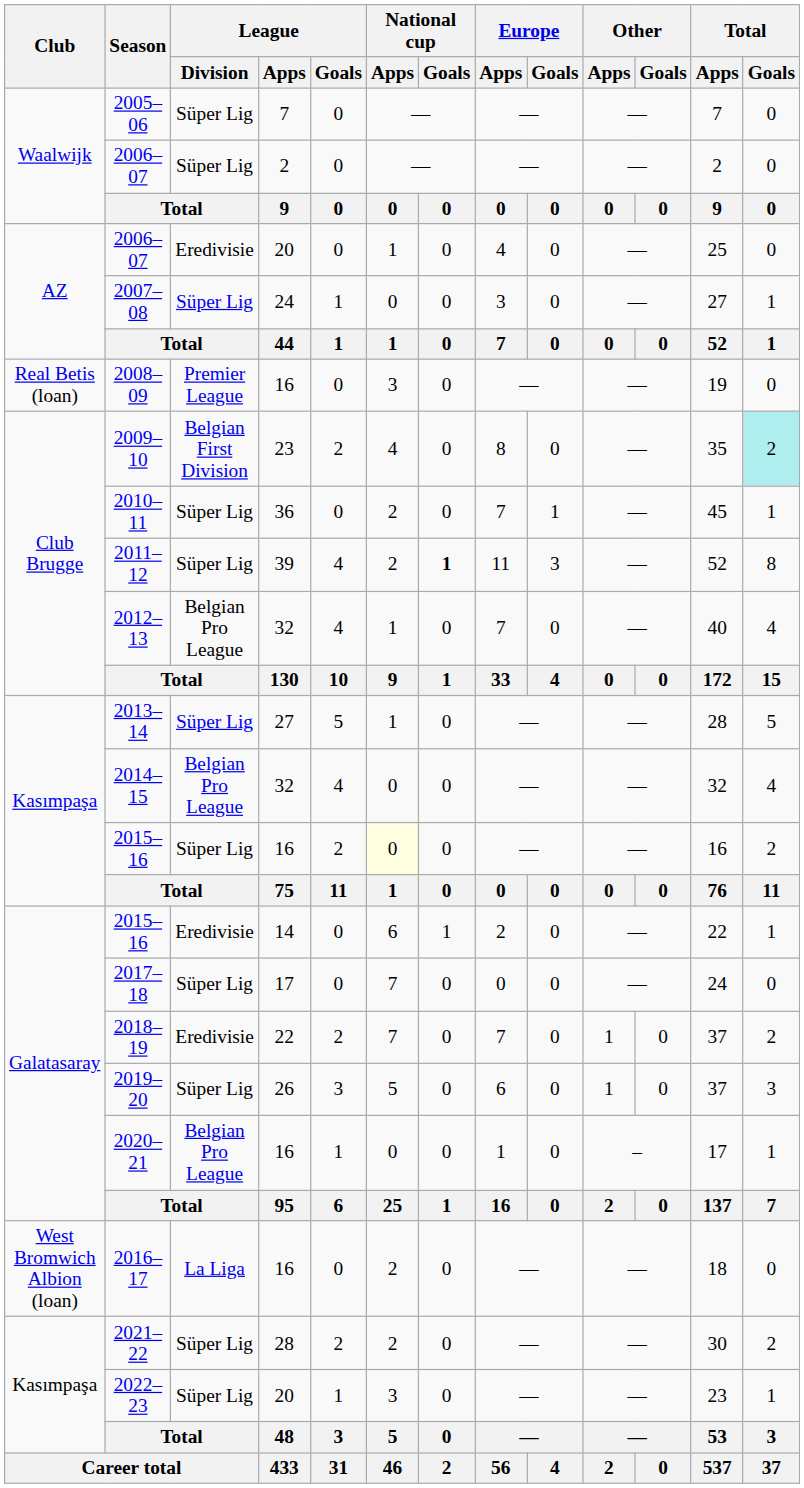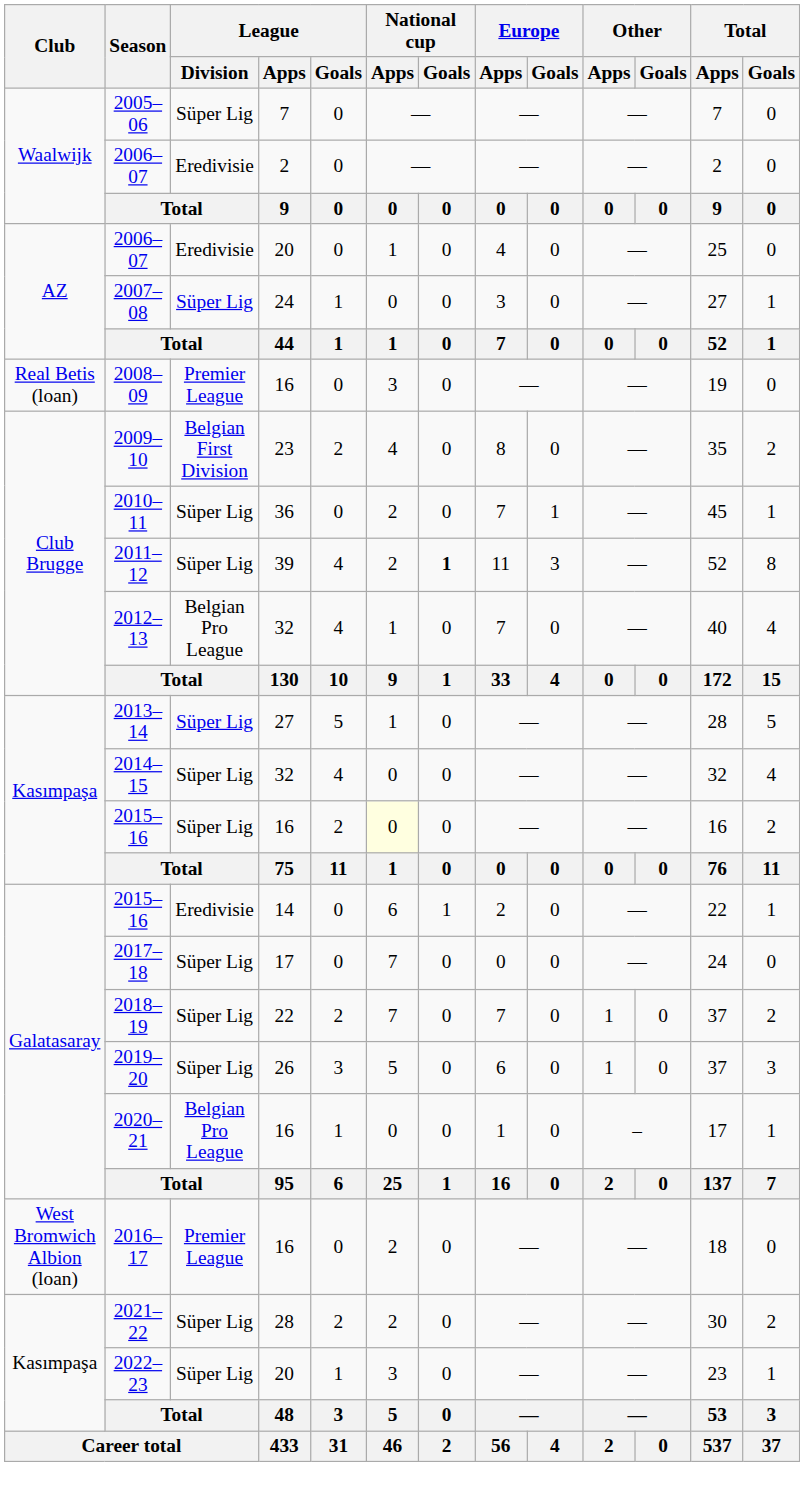2006–07 / 2 | League / Division: Süper Lig -> Eredivisie
2009–10 | Total / Goals: paleturquoise background -> no background
2014–15 | League / Division: Belgian Pro League -> Süper Lig
2018–19 | League / Division: Eredivisie -> Süper Lig
2016–17 | League / Division: La Liga -> Premier League
